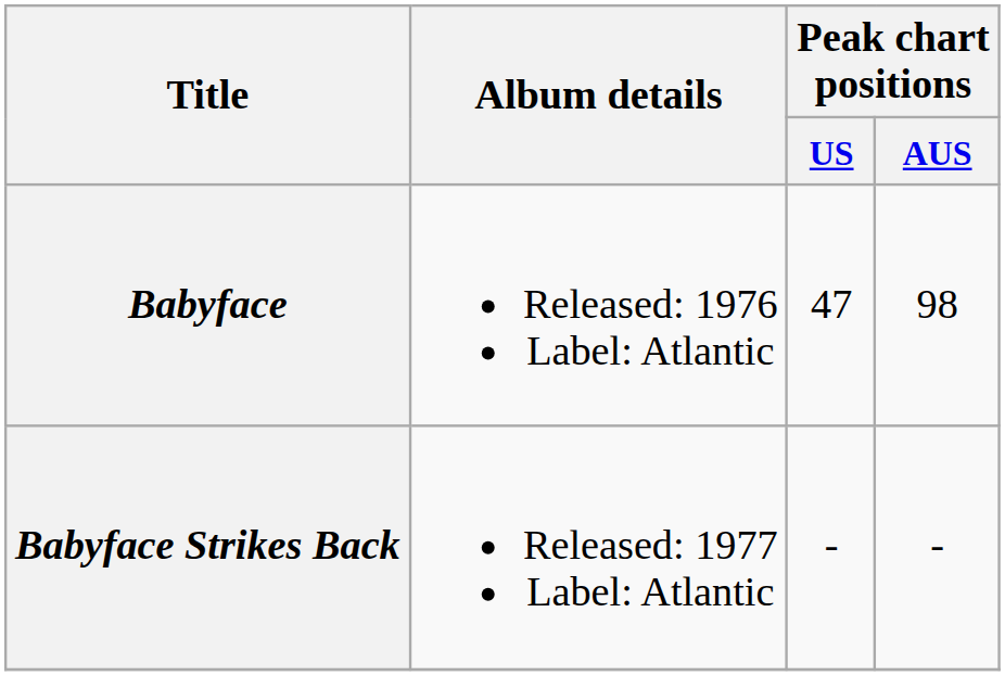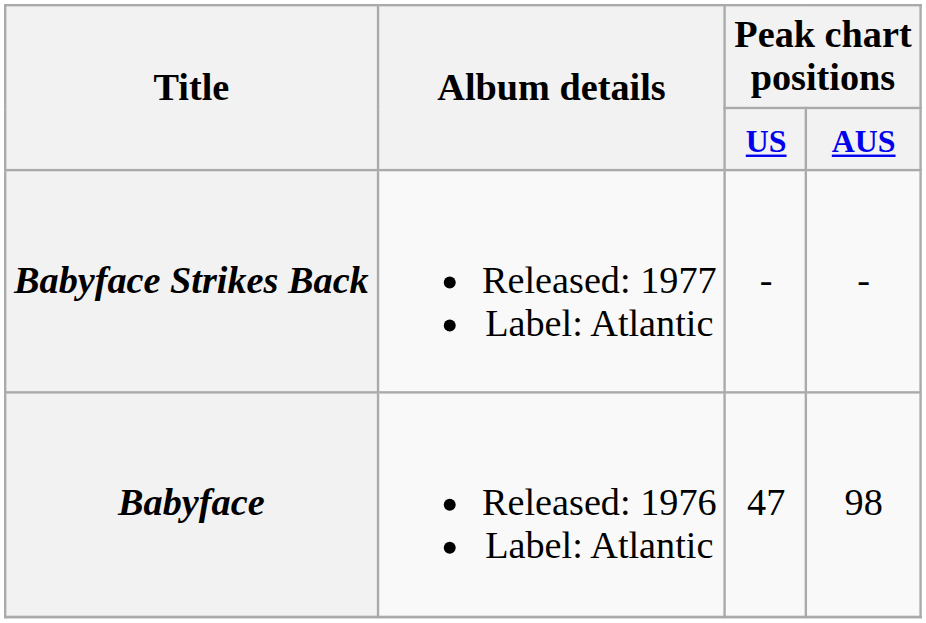rows swapped: Babyface <-> Babyface Strikes Back
